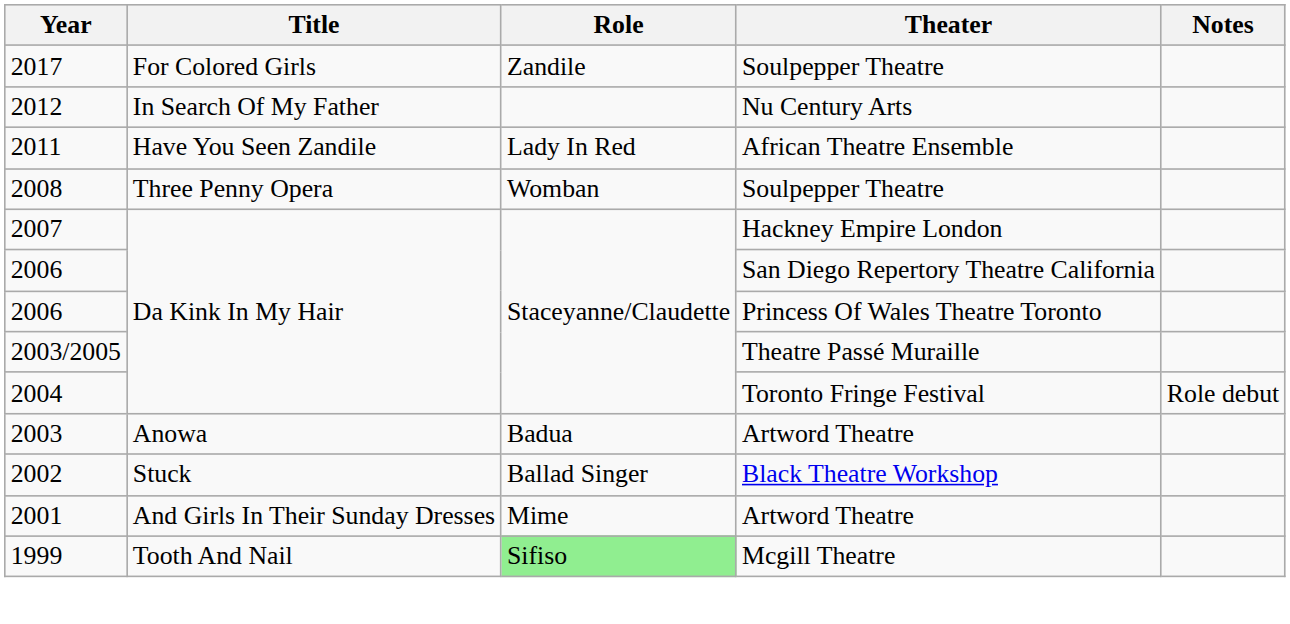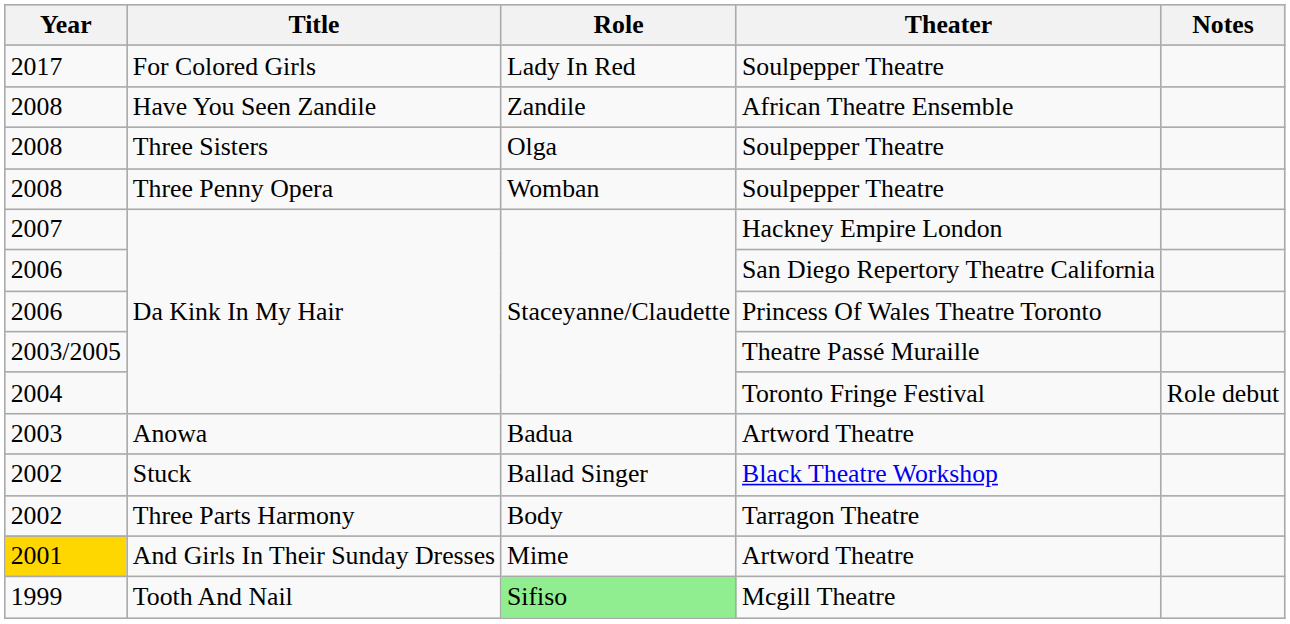For Colored Girls / Soulpepper Theatre | Role: Zandile -> Lady In Red
- row: 2012 | In Search Of My Father | Nu Century Arts
African Theatre Ensemble | Year: 2011 -> 2008
African Theatre Ensemble | Role: Lady In Red -> Zandile
+ row: 2008 | Three Sisters | Olga | Soulpepper Theatre
+ row: 2002 | Three Parts Harmony | Body | Tarragon Theatre
And Girls In Their Sunday Dresses / Artword Theatre | Year: no background -> gold background
